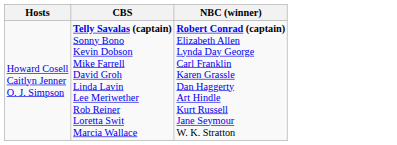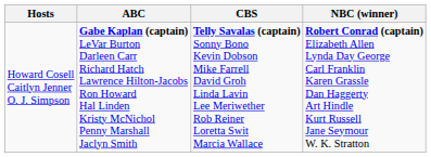+ column: ABC | Gabe Kaplan (captain) LeVar Burton Darleen Carr Richard Hatch Lawrence Hilton-Jacobs Ron Howard Hal Linden Kristy McNichol Penny Marshall Jaclyn Smith
